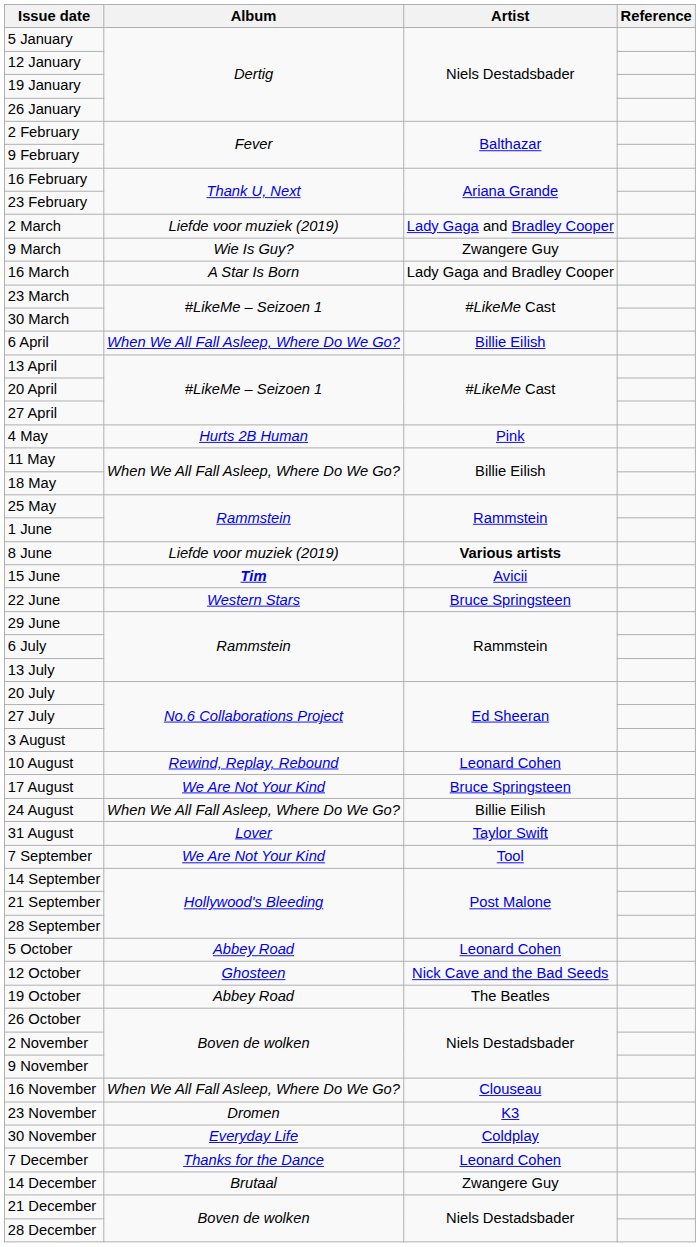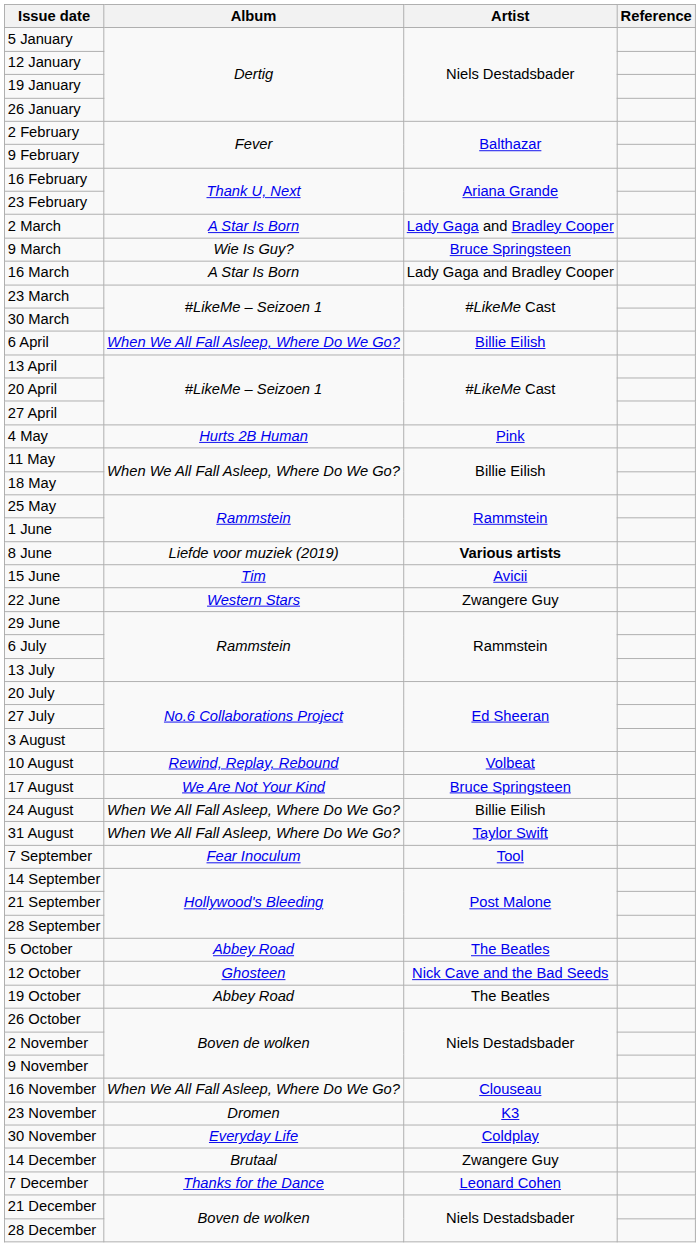2 March | Album: Liefde voor muziek (2019) -> A Star Is Born
9 March | Artist: Zwangere Guy -> Bruce Springsteen
15 June | Album: bold -> normal
22 June | Artist: Bruce Springsteen -> Zwangere Guy
10 August | Artist: Leonard Cohen -> Volbeat
31 August | Album: Lover -> When We All Fall Asleep, Where Do We Go?
7 September | Album: We Are Not Your Kind -> Fear Inoculum
5 October | Artist: Leonard Cohen -> The Beatles
rows swapped: 7 December <-> 14 December
